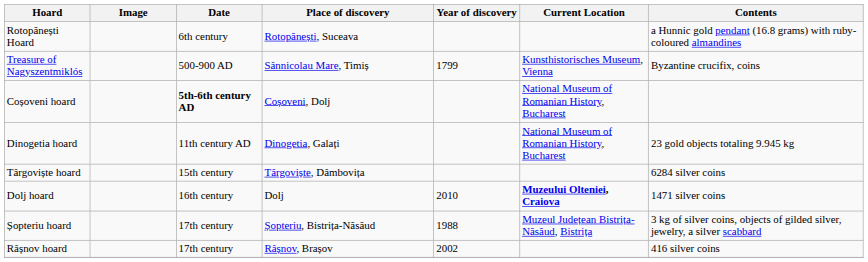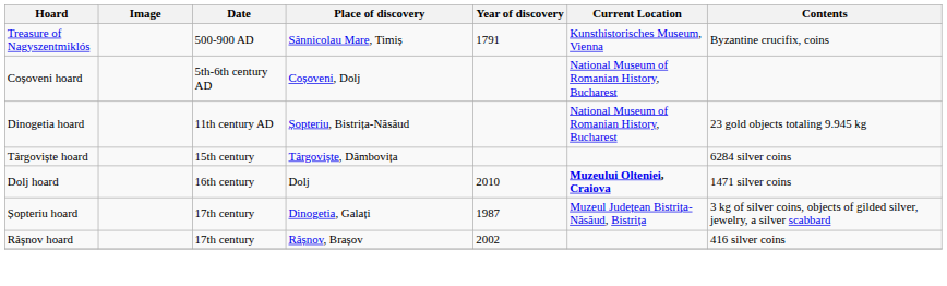- row: Rotopănești Hoard | 6th century | Rotopănești, Suceava | a Hunnic gold pendant (16.8 grams) with ruby-coloured almandines
Treasure of Nagyszentmiklós | Year of discovery: 1799 -> 1791
Coșoveni hoard | Date: bold -> normal
Dinogetia hoard | Place of discovery: Dinogetia, Galați -> Șopteriu, Bistrița-Năsăud
Șopteriu hoard | Place of discovery: Șopteriu, Bistrița-Năsăud -> Dinogetia, Galați
Șopteriu hoard | Year of discovery: 1988 -> 1987
